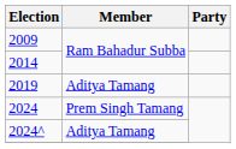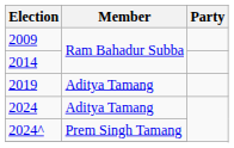2024 | Member: Prem Singh Tamang -> Aditya Tamang
2024^ | Member: Aditya Tamang -> Prem Singh Tamang
